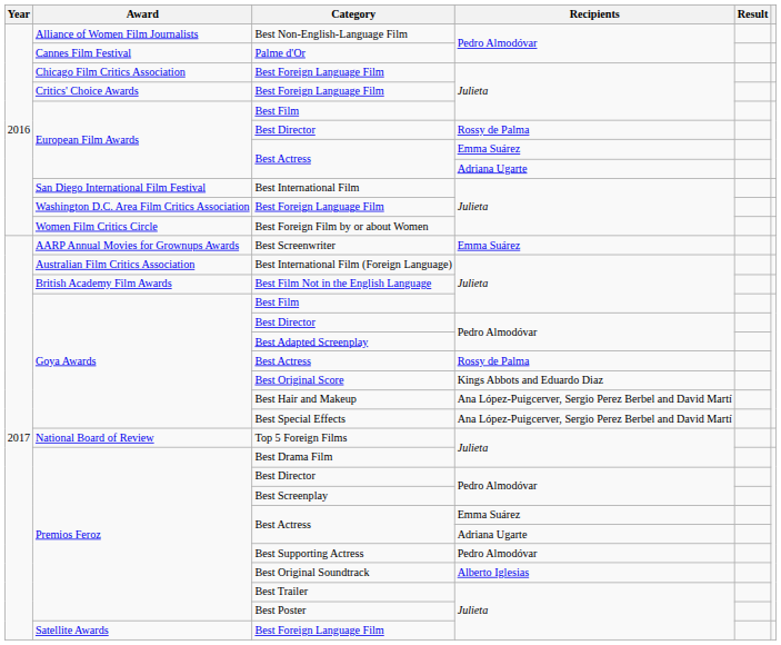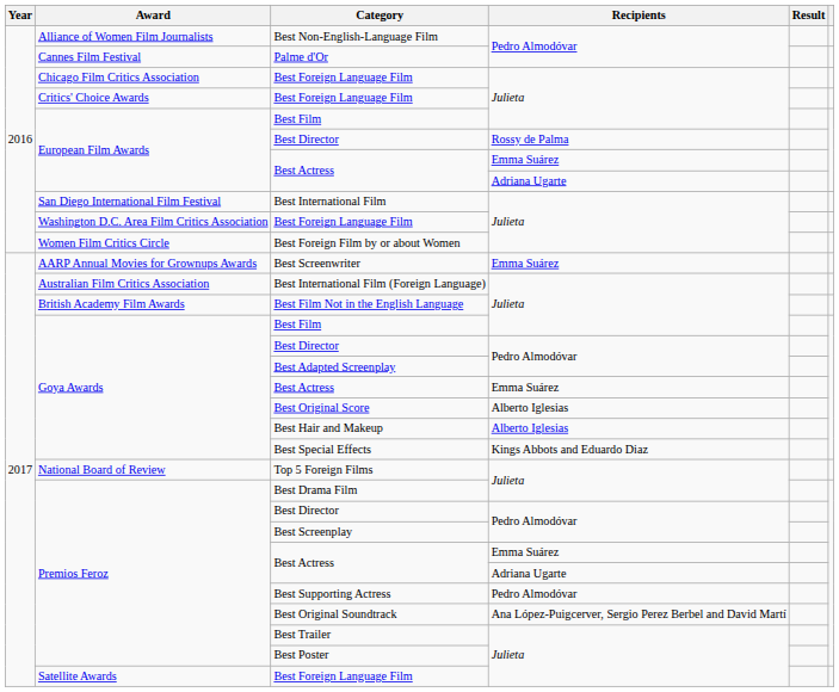Goya Awards / Best Actress | Recipients: Rossy de Palma -> Emma Suárez
Best Original Score | Recipients: Kings Abbots and Eduardo Diaz -> Alberto Iglesias
Best Hair and Makeup | Recipients: Ana López-Puigcerver, Sergio Perez Berbel and David Martí -> Alberto Iglesias
Best Special Effects | Recipients: Ana López-Puigcerver, Sergio Perez Berbel and David Martí -> Kings Abbots and Eduardo Diaz
Best Original Soundtrack | Recipients: Alberto Iglesias -> Ana López-Puigcerver, Sergio Perez Berbel and David Martí
